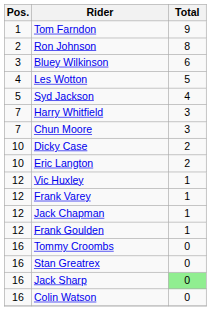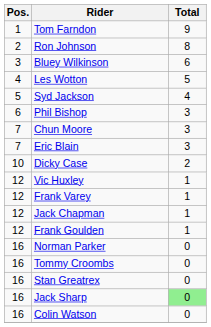+ row: 6 | Phil Bishop | 3
- row: 7 | Harry Whitfield | 3
+ row: 7 | Eric Blain | 3
- row: 10 | Eric Langton | 2
+ row: 16 | Norman Parker | 0
